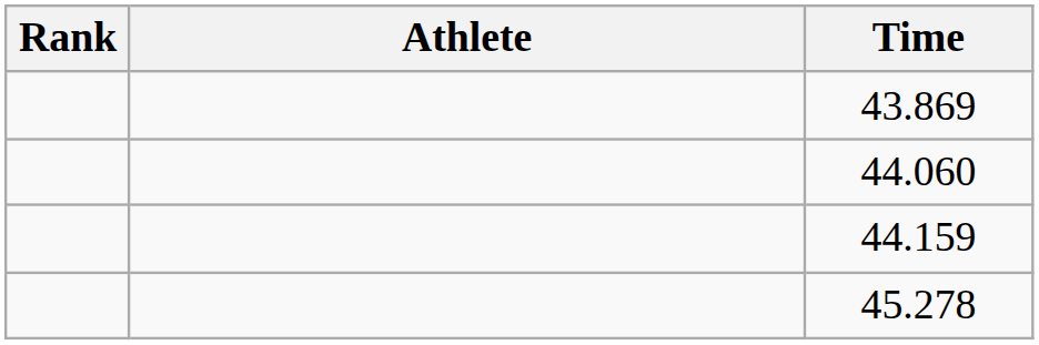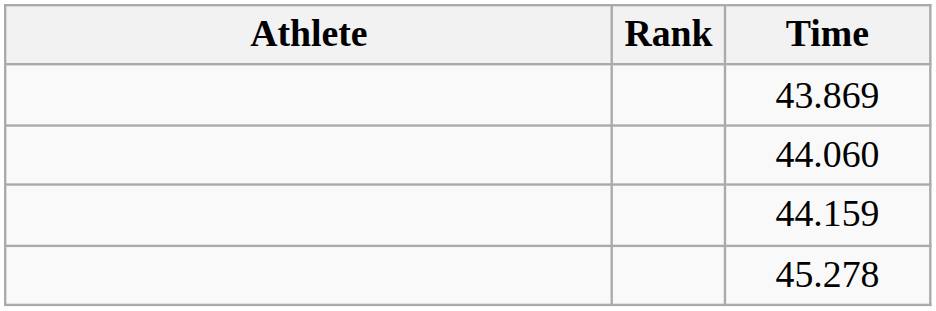columns swapped: Rank <-> Athlete
